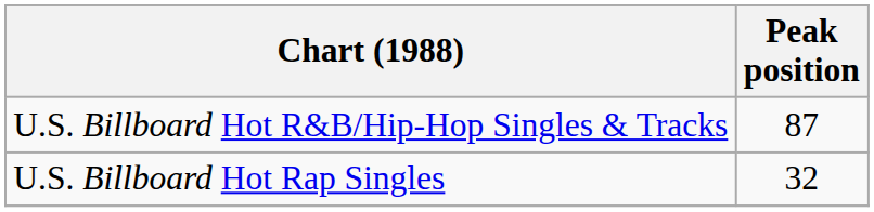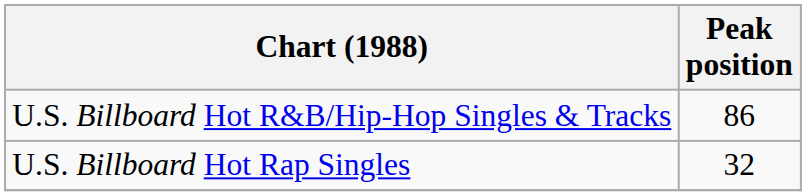U.S. Billboard Hot R&B/Hip-Hop Singles & Tracks | Peak position: 87 -> 86
